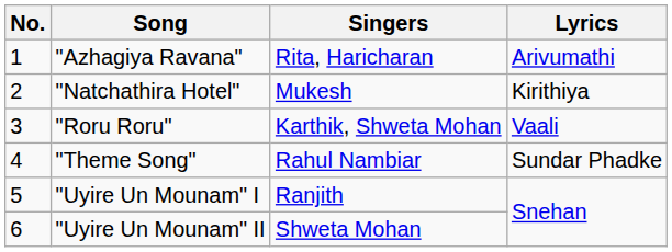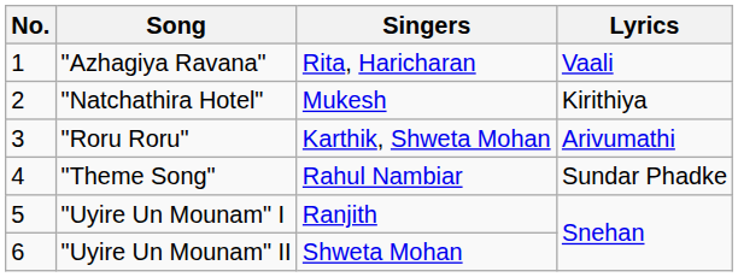"Azhagiya Ravana" | Lyrics: Arivumathi -> Vaali
"Roru Roru" | Lyrics: Vaali -> Arivumathi
